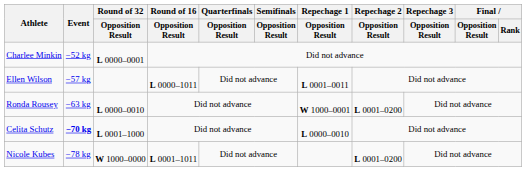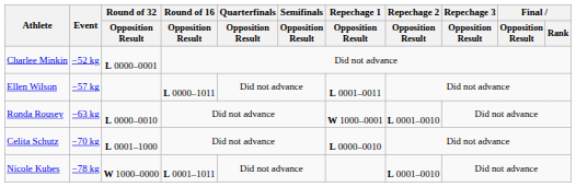Ronda Rousey | Repechage 2 / Opposition Result: L 0001–0200 -> L 0001–0010
Celita Schutz | Event: bold -> normal
Nicole Kubes | Repechage 2 / Opposition Result: L 0001–0200 -> L 0001–0010
